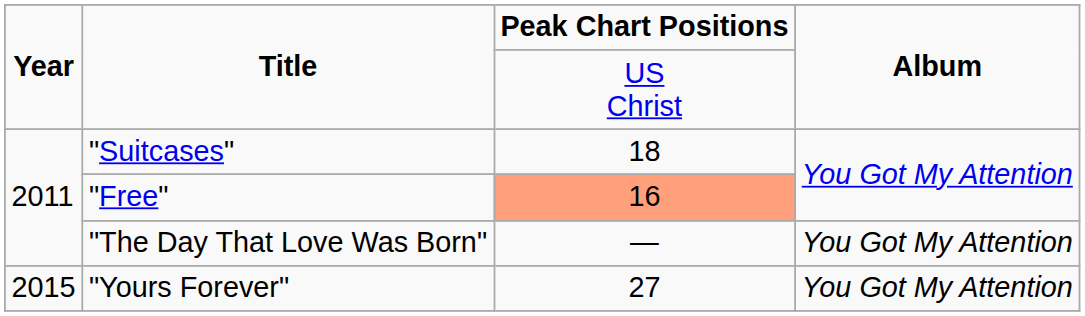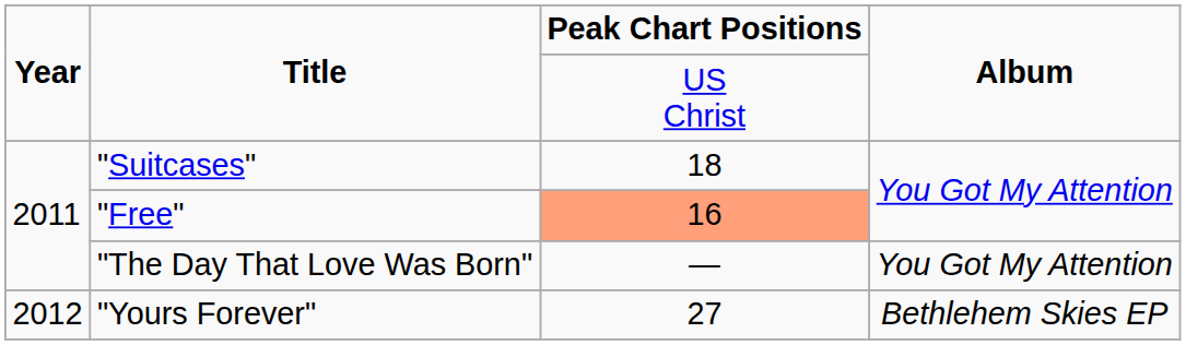"Yours Forever" | Year: 2015 -> 2012
"Yours Forever" | Album: You Got My Attention -> Bethlehem Skies EP
